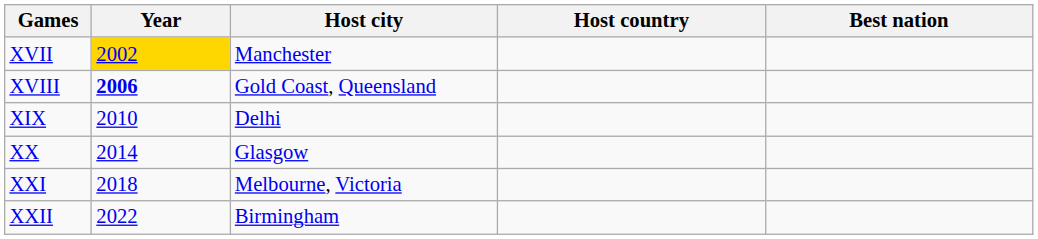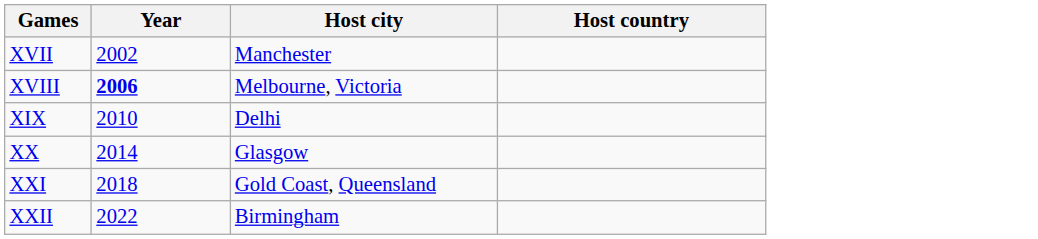- column: Best nation
XVII | Year: gold background -> no background
XVIII | Host city: Gold Coast, Queensland -> Melbourne, Victoria
XXI | Host city: Melbourne, Victoria -> Gold Coast, Queensland
